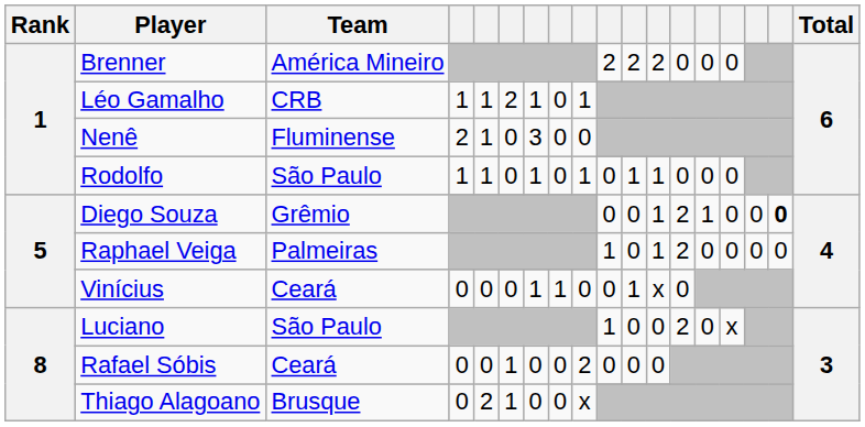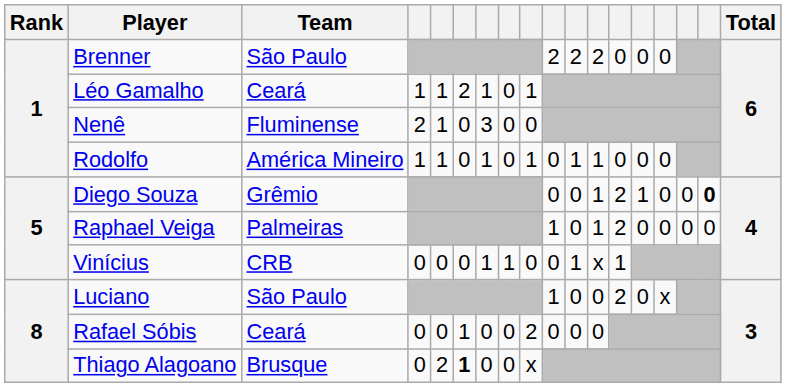Brenner | Team: América Mineiro -> São Paulo
Léo Gamalho | Team: CRB -> Ceará
Rodolfo | Team: São Paulo -> América Mineiro
Vinícius | Team: Ceará -> CRB
Vinícius | column 13: 0 -> 1
Thiago Alagoano | column 6: normal -> bold
